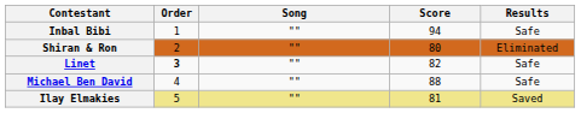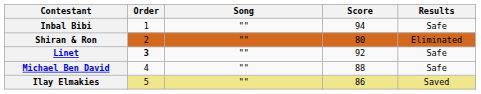Linet | Score: 82 -> 92
Ilay Elmakies | Score: 81 -> 86
